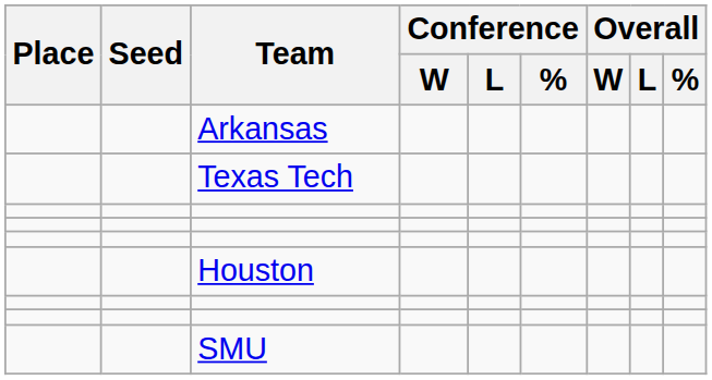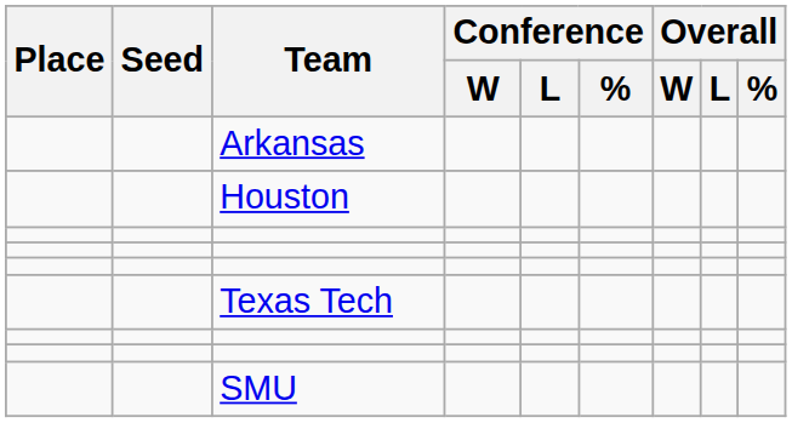rows swapped: Houston <-> Texas Tech
